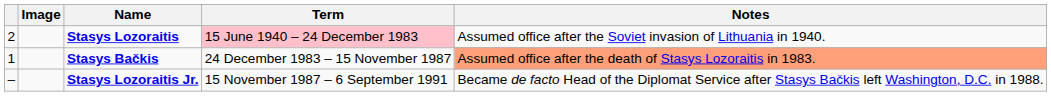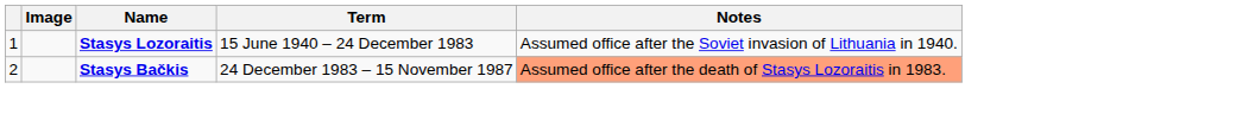Stasys Lozoraitis | column 1: 2 -> 1
Stasys Lozoraitis | Term: pink background -> no background
Stasys Bačkis | column 1: 1 -> 2
- row: – | Stasys Lozoraitis Jr. | 15 November 1987 – 6 September 1991 | Became de facto Head of the Diplomat Service after Stasys Bačkis left Washington, D.C. in 1988.
